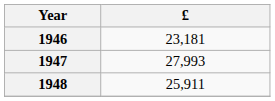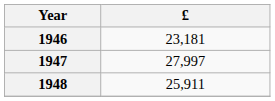1947 | £: 27,993 -> 27,997
